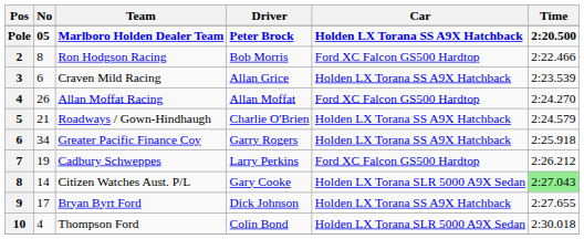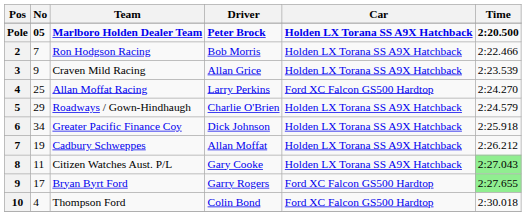Ron Hodgson Racing | No: 8 -> 7
Ron Hodgson Racing | Car: Ford XC Falcon GS500 Hardtop -> Holden LX Torana SS A9X Hatchback
Craven Mild Racing | No: 6 -> 9
Allan Moffat Racing | No: 26 -> 25
Allan Moffat Racing | Driver: Allan Moffat -> Larry Perkins
Roadways / Gown-Hindhaugh | No: 21 -> 29
Greater Pacific Finance Coy | Driver: Garry Rogers -> Dick Johnson
Cadbury Schweppes | Driver: Larry Perkins -> Allan Moffat
Cadbury Schweppes | Car: Ford XC Falcon GS500 Hardtop -> Holden LX Torana SS A9X Hatchback
Citizen Watches Aust. P/L | No: 14 -> 11
Citizen Watches Aust. P/L | Car: Holden LX Torana SLR 5000 A9X Sedan -> Holden LX Torana SS A9X Hatchback
Bryan Byrt Ford | Driver: Dick Johnson -> Garry Rogers
Bryan Byrt Ford | Car: Holden LX Torana SS A9X Hatchback -> Ford XC Falcon GS500 Hardtop
Bryan Byrt Ford | Time: no background -> lightgreen background
Thompson Ford | Car: Holden LX Torana SLR 5000 A9X Sedan -> Ford XC Falcon GS500 Hardtop
